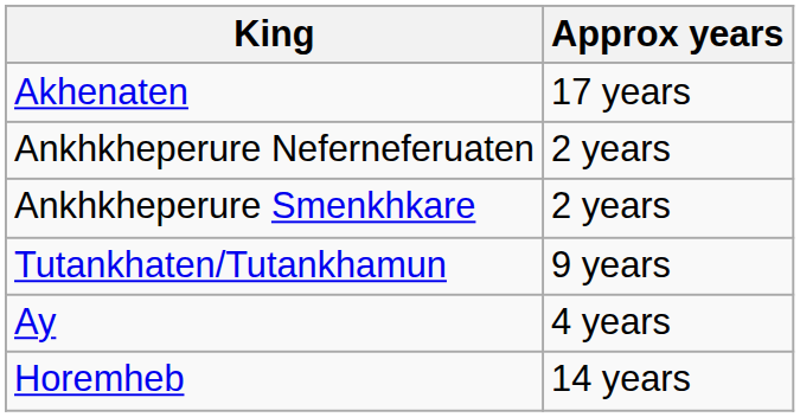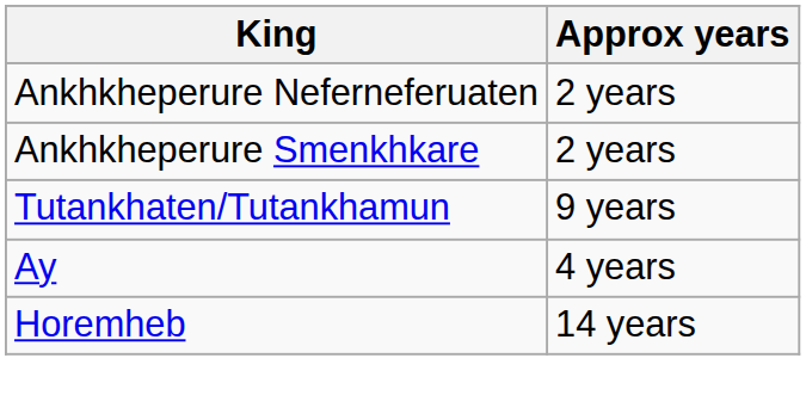- row: Akhenaten | 17 years
